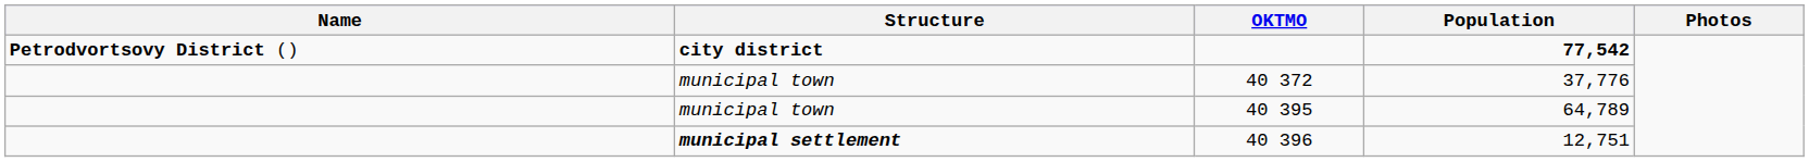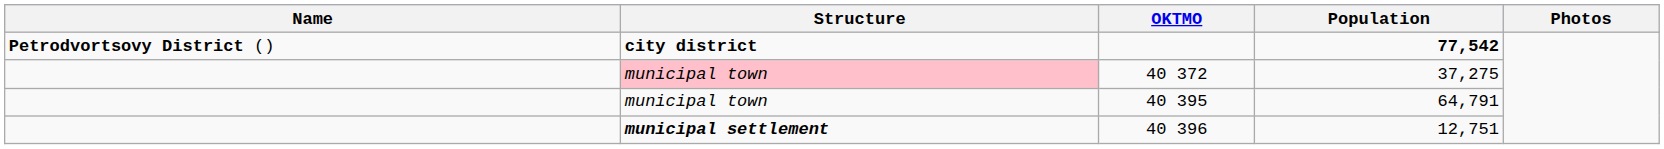40 372 | Structure: no background -> pink background
40 372 | Population: 37,776 -> 37,275
40 395 | Population: 64,789 -> 64,791
